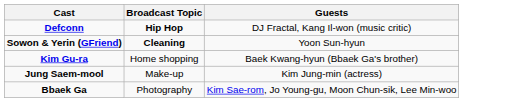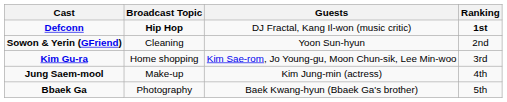+ column: Ranking | 1st | 2nd | 3rd | 4th | 5th
Sowon & Yerin (GFriend) | Broadcast Topic: bold -> normal
Kim Gu-ra | Guests: Baek Kwang-hyun (Bbaek Ga's brother) -> Kim Sae-rom, Jo Young-gu, Moon Chun-sik, Lee Min-woo
Bbaek Ga | Guests: Kim Sae-rom, Jo Young-gu, Moon Chun-sik, Lee Min-woo -> Baek Kwang-hyun (Bbaek Ga's brother)
